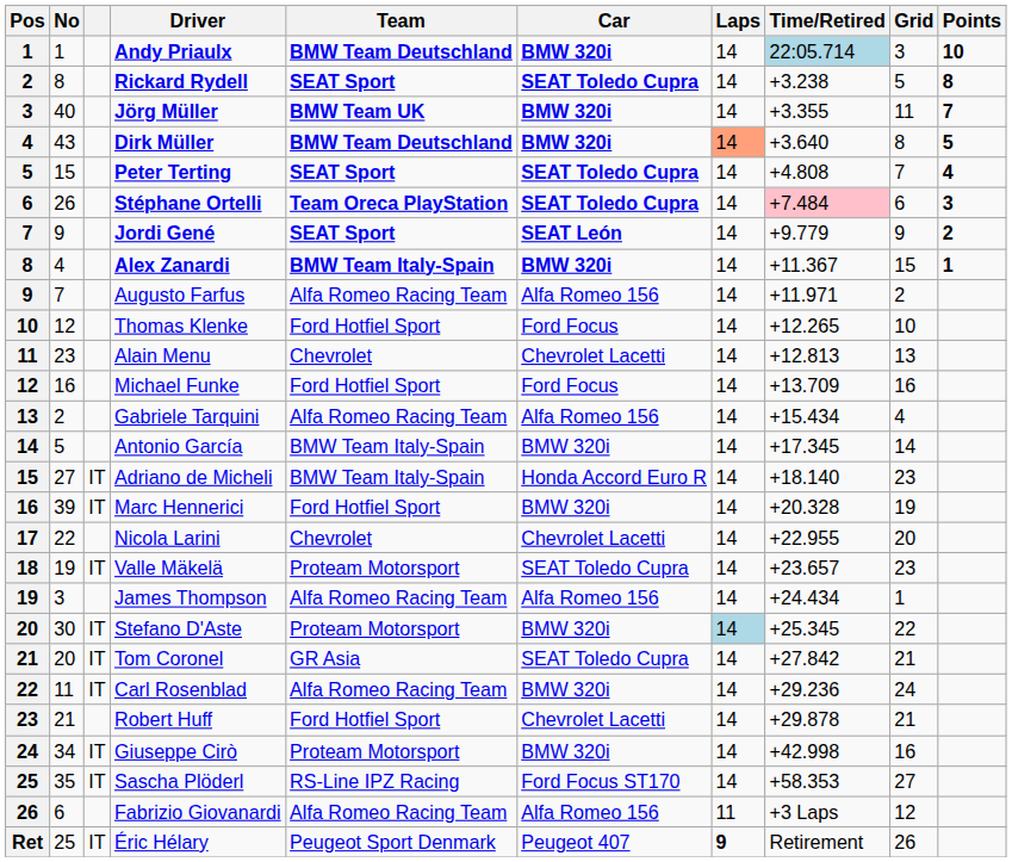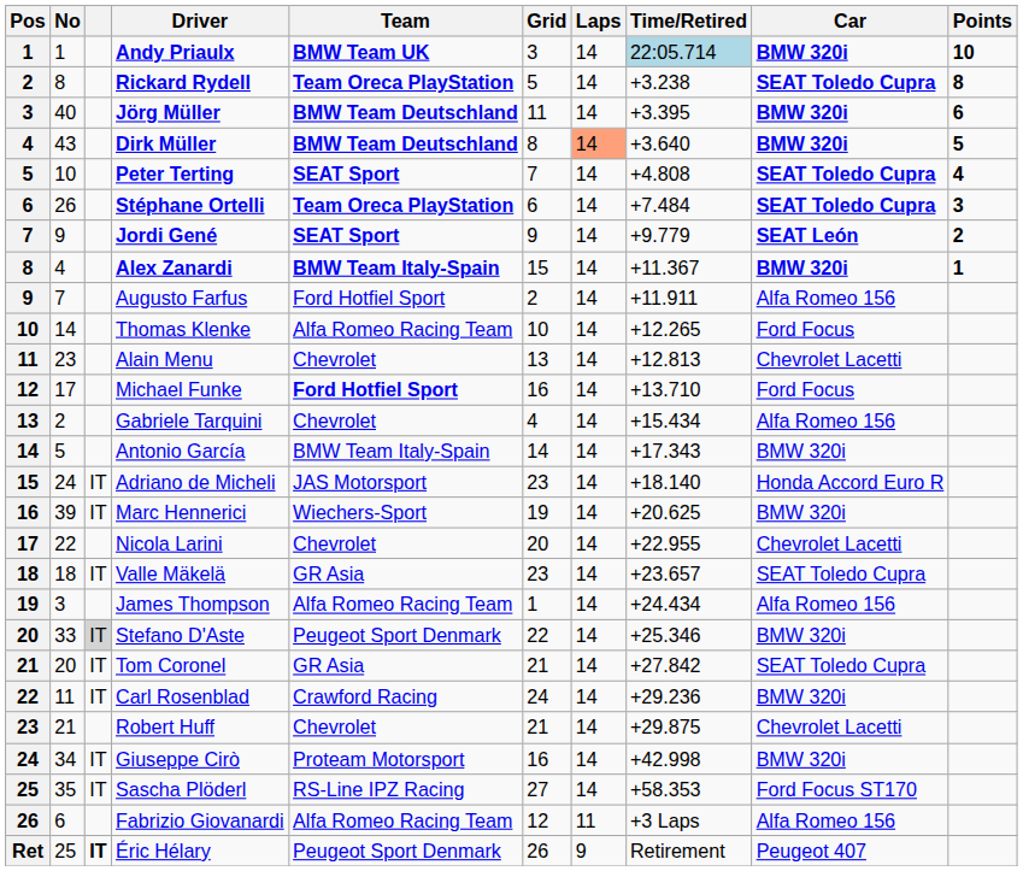columns swapped: Car <-> Grid
Andy Priaulx | Team: BMW Team Deutschland -> BMW Team UK
Rickard Rydell | Team: SEAT Sport -> Team Oreca PlayStation
Jörg Müller | Team: BMW Team UK -> BMW Team Deutschland
Jörg Müller | Time/Retired: +3.355 -> +3.395
Jörg Müller | Points: 7 -> 6
Peter Terting | No: 15 -> 10
Stéphane Ortelli | Time/Retired: pink background -> no background
Augusto Farfus | Team: Alfa Romeo Racing Team -> Ford Hotfiel Sport
Augusto Farfus | Time/Retired: +11.971 -> +11.911
Thomas Klenke | No: 12 -> 14
Thomas Klenke | Team: Ford Hotfiel Sport -> Alfa Romeo Racing Team
Michael Funke | No: 16 -> 17
Michael Funke | Team: normal -> bold
Michael Funke | Time/Retired: +13.709 -> +13.710
Gabriele Tarquini | Team: Alfa Romeo Racing Team -> Chevrolet
Antonio García | Time/Retired: +17.345 -> +17.343
Adriano de Micheli | No: 27 -> 24
Adriano de Micheli | Team: BMW Team Italy-Spain -> JAS Motorsport
Marc Hennerici | Team: Ford Hotfiel Sport -> Wiechers-Sport
Marc Hennerici | Time/Retired: +20.328 -> +20.625
Valle Mäkelä | No: 19 -> 18
Valle Mäkelä | Team: Proteam Motorsport -> GR Asia
Stefano D'Aste | No: 30 -> 33
Stefano D'Aste | column 3: no background -> lightgrey background
Stefano D'Aste | Team: Proteam Motorsport -> Peugeot Sport Denmark
Stefano D'Aste | Laps: lightblue background -> no background
Stefano D'Aste | Time/Retired: +25.345 -> +25.346
Carl Rosenblad | Team: Alfa Romeo Racing Team -> Crawford Racing
Robert Huff | Team: Ford Hotfiel Sport -> Chevrolet
Robert Huff | Time/Retired: +29.878 -> +29.875
Éric Hélary | column 3: normal -> bold
Éric Hélary | Laps: bold -> normal
